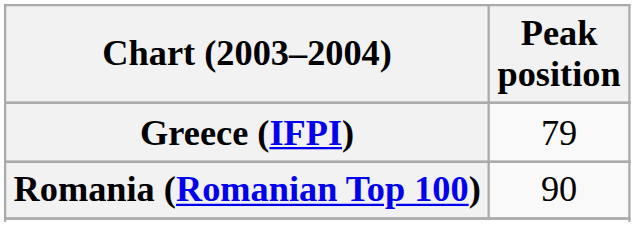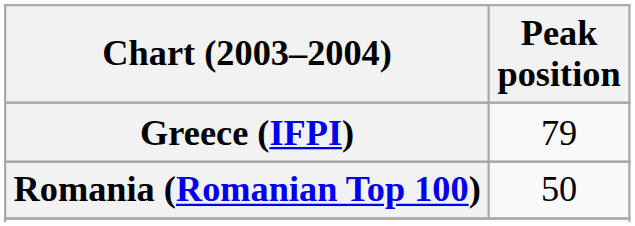Romania (Romanian Top 100) | Peak position: 90 -> 50
